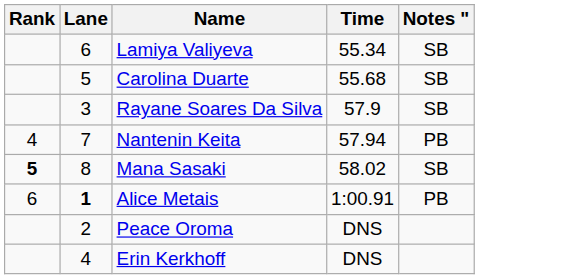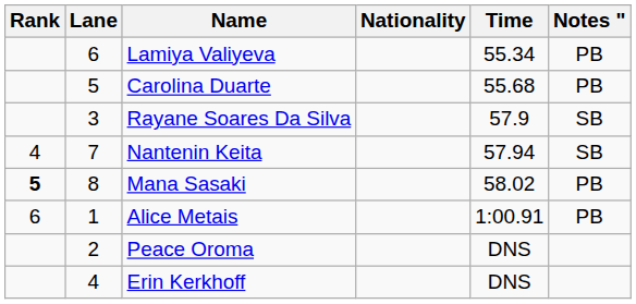+ column: Nationality
Lamiya Valiyeva | Notes ": SB -> PB
Carolina Duarte | Notes ": SB -> PB
Nantenin Keita | Notes ": PB -> SB
Mana Sasaki | Notes ": SB -> PB
Alice Metais | Lane: bold -> normal
